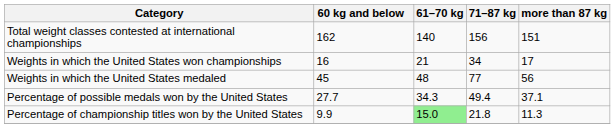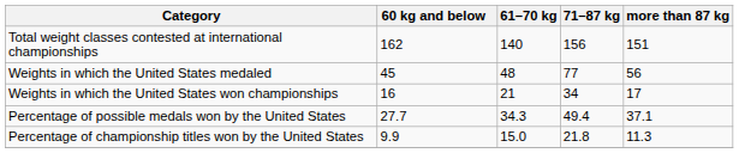rows swapped: Weights in which the United States medaled <-> Weights in which the United States won championships
Percentage of championship titles won by the United States | 61–70 kg: lightgreen background -> no background
